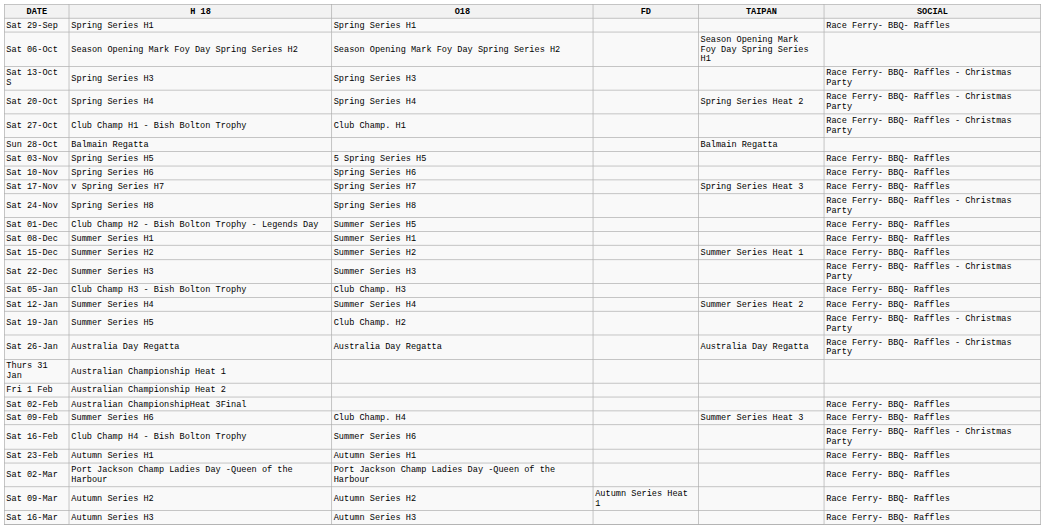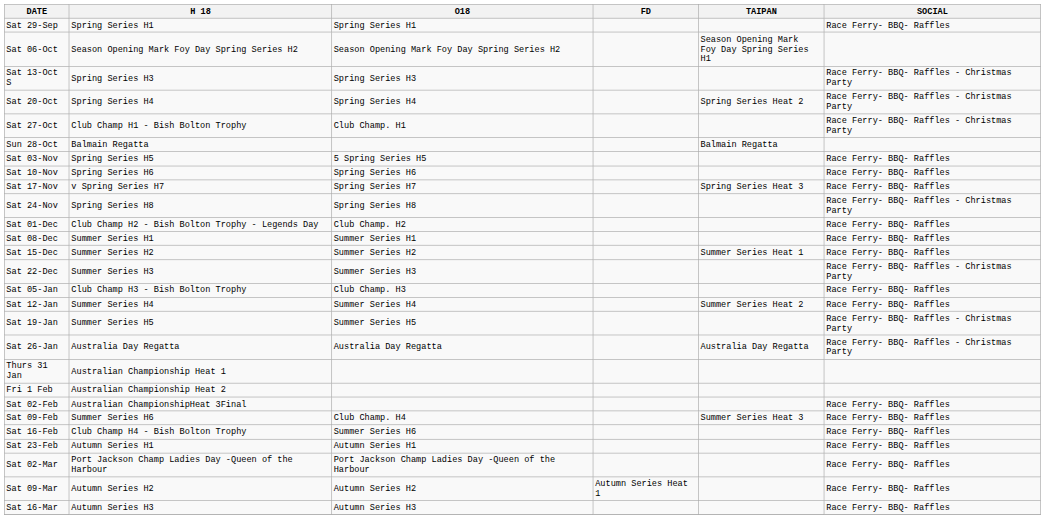Sat 01-Dec | O18: Summer Series H5 -> Club Champ. H2
Sat 19-Jan | O18: Club Champ. H2 -> Summer Series H5
Sat 16-Feb | SOCIAL: Race Ferry- BBQ- Raffles - Christmas Party -> Race Ferry- BBQ- Raffles
